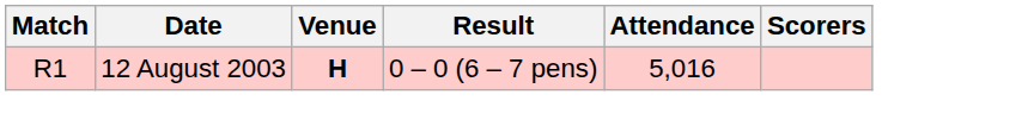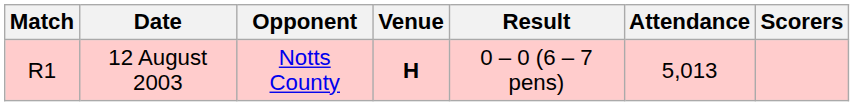+ column: Opponent | Notts County
12 August 2003 | Attendance: 5,016 -> 5,013
